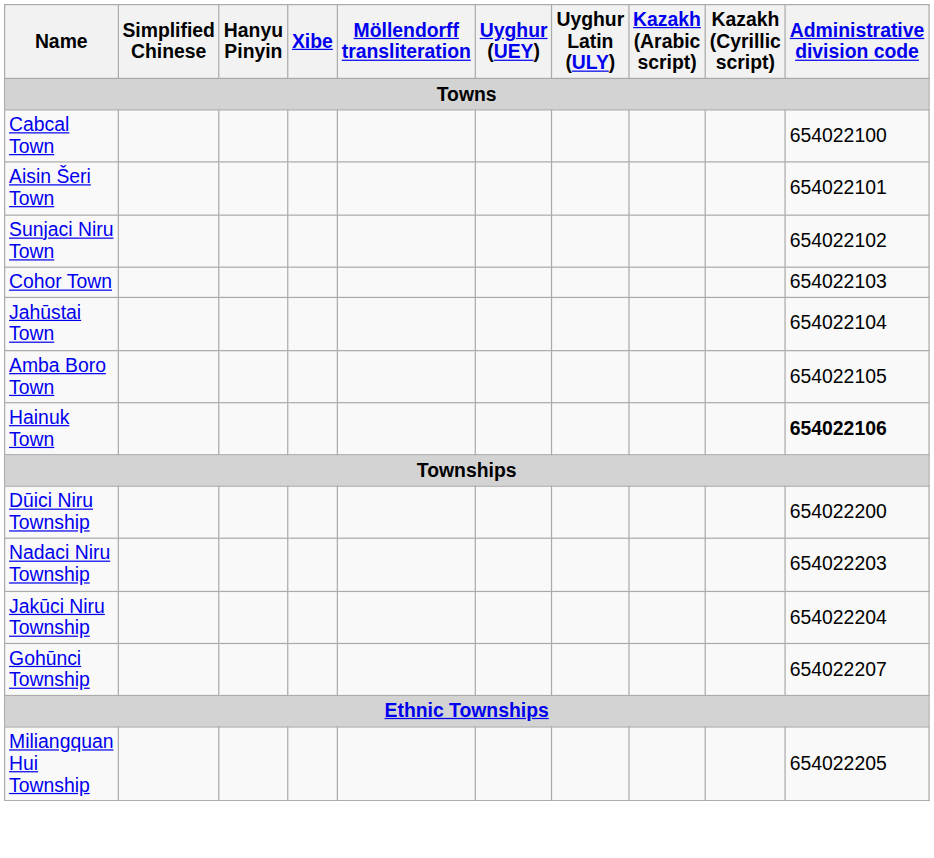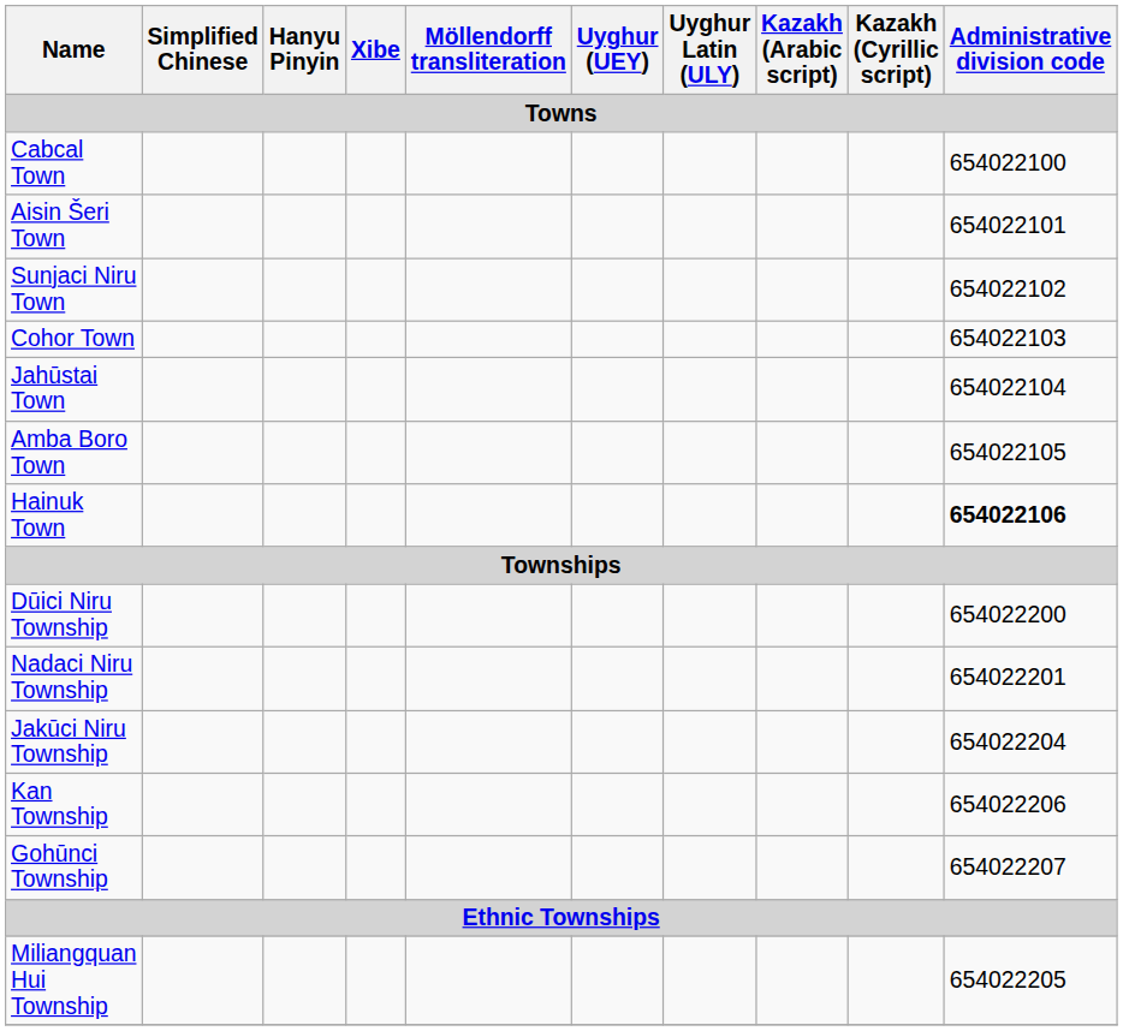Nadaci Niru Township | Administrative division code: 654022203 -> 654022201
+ row: Kan Township | 654022206
